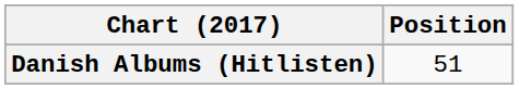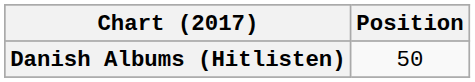Danish Albums (Hitlisten) | Position: 51 -> 50
